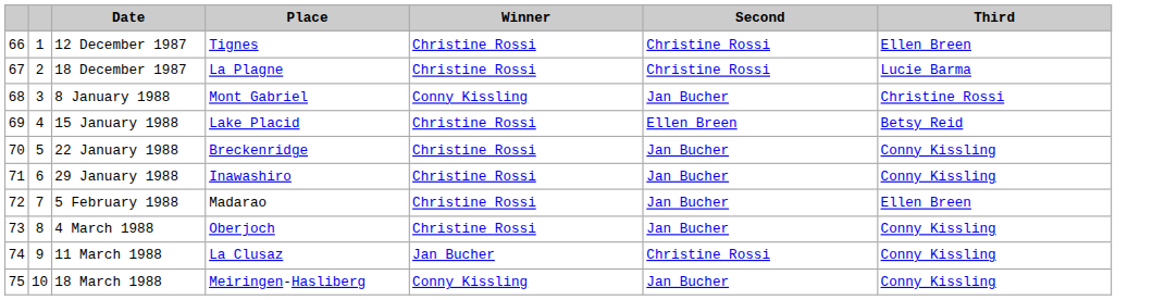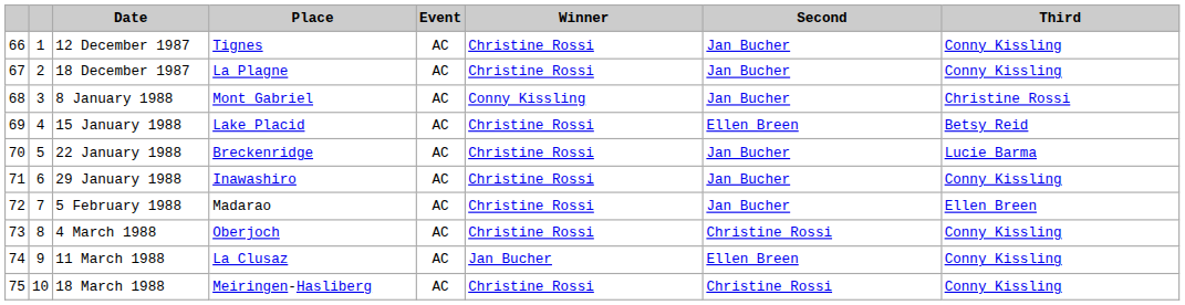+ column: Event | AC | AC | AC | AC | AC | AC | AC | AC | AC | AC
12 December 1987 | Second: Christine Rossi -> Jan Bucher
12 December 1987 | Third: Ellen Breen -> Conny Kissling
18 December 1987 | Second: Christine Rossi -> Jan Bucher
18 December 1987 | Third: Lucie Barma -> Conny Kissling
22 January 1988 | Third: Conny Kissling -> Lucie Barma
4 March 1988 | Second: Jan Bucher -> Christine Rossi
11 March 1988 | Second: Christine Rossi -> Ellen Breen
18 March 1988 | Winner: Conny Kissling -> Christine Rossi
18 March 1988 | Second: Jan Bucher -> Christine Rossi
